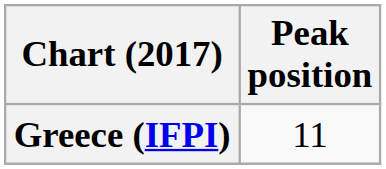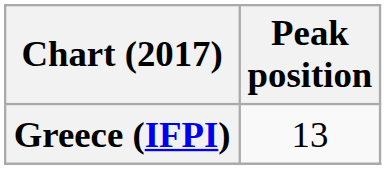Greece (IFPI) | Peak position: 11 -> 13
